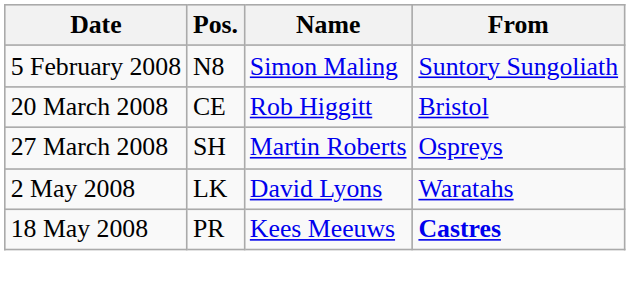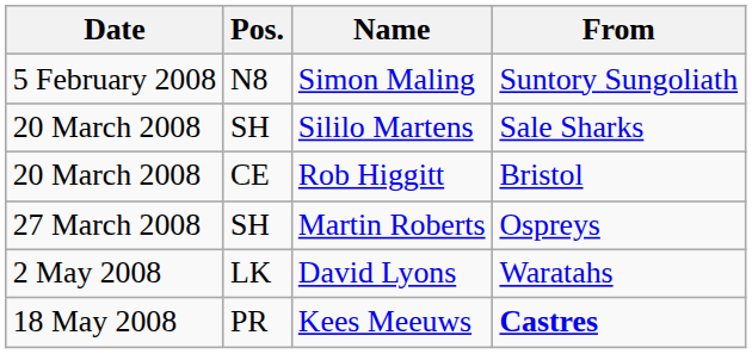+ row: 20 March 2008 | SH | Sililo Martens | Sale Sharks
